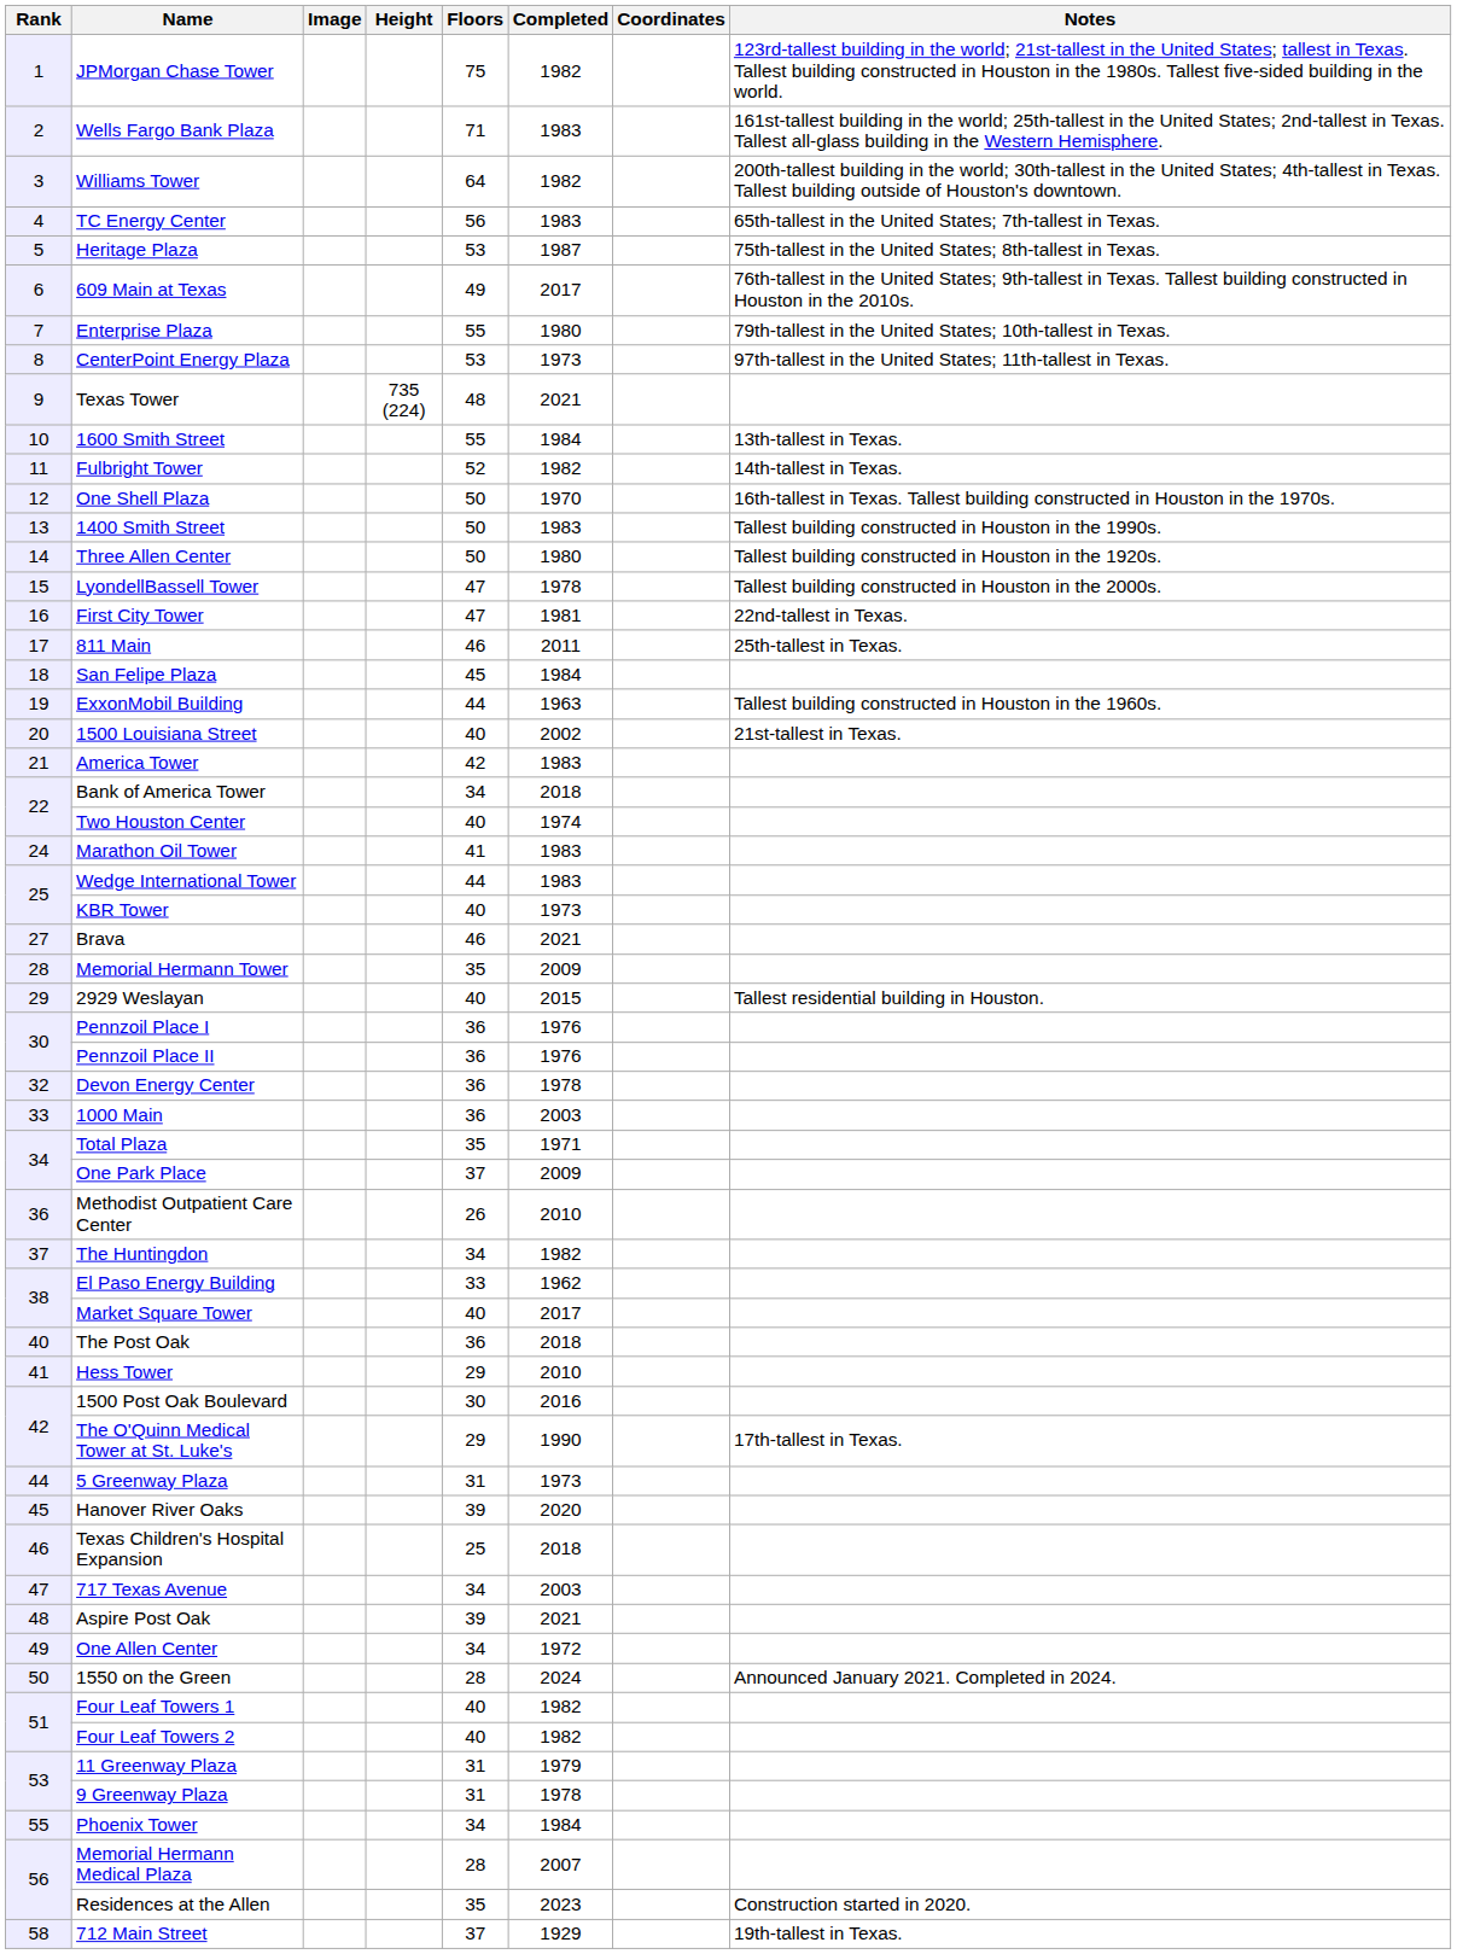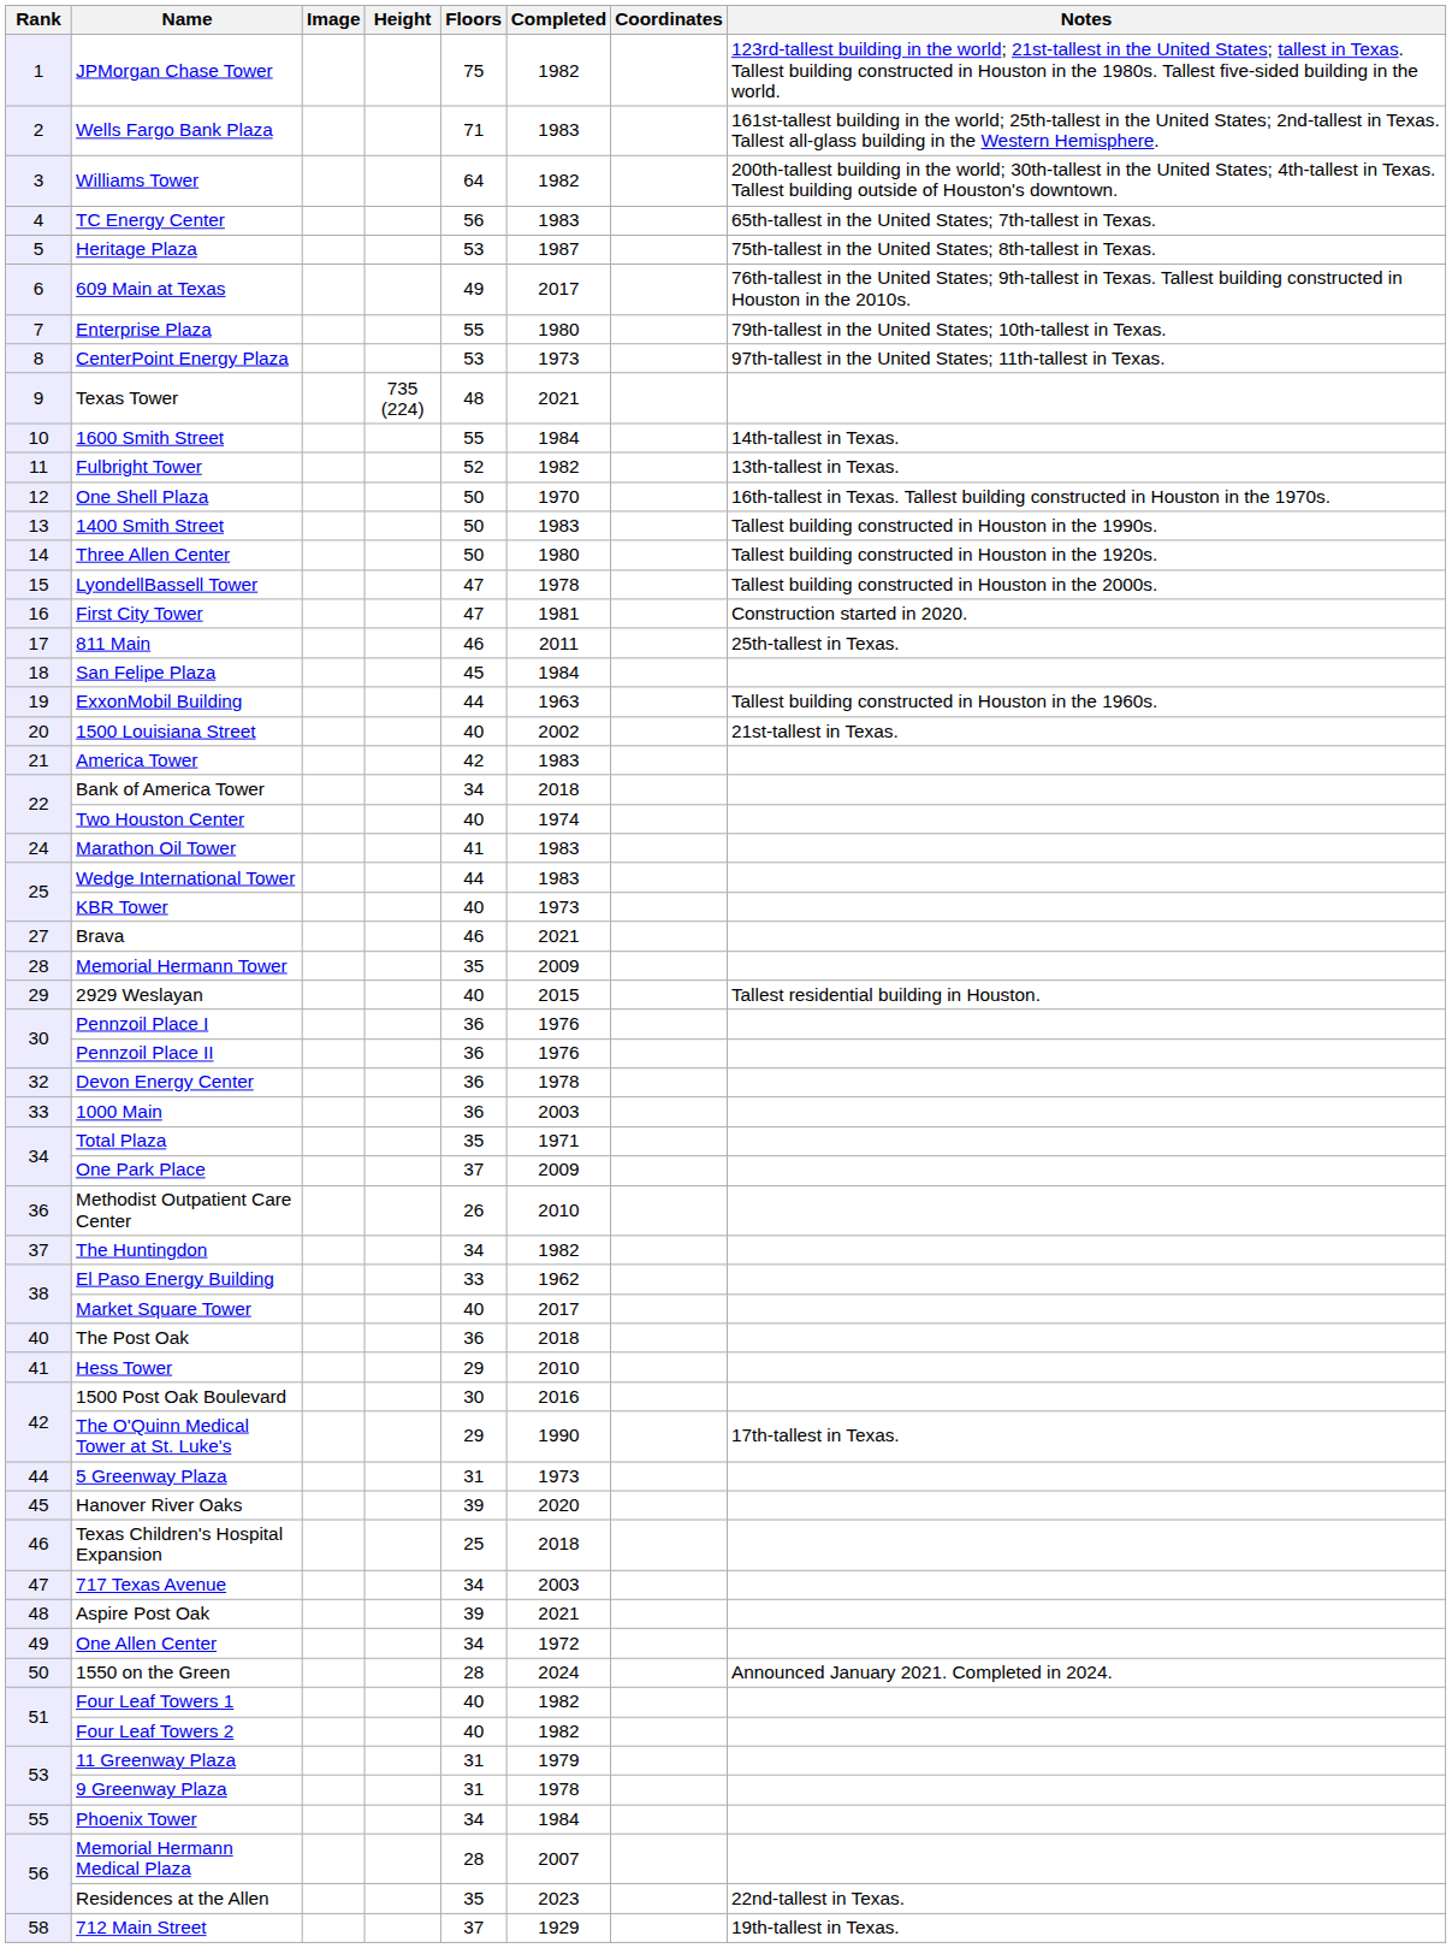1600 Smith Street | Notes: 13th-tallest in Texas. -> 14th-tallest in Texas.
Fulbright Tower | Notes: 14th-tallest in Texas. -> 13th-tallest in Texas.
First City Tower | Notes: 22nd-tallest in Texas. -> Construction started in 2020.
Residences at the Allen | Notes: Construction started in 2020. -> 22nd-tallest in Texas.
